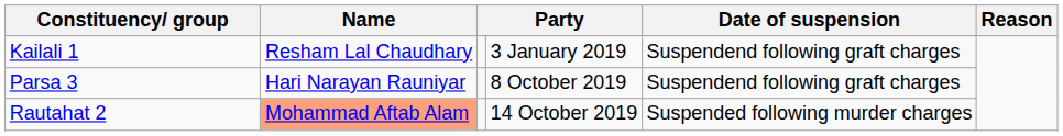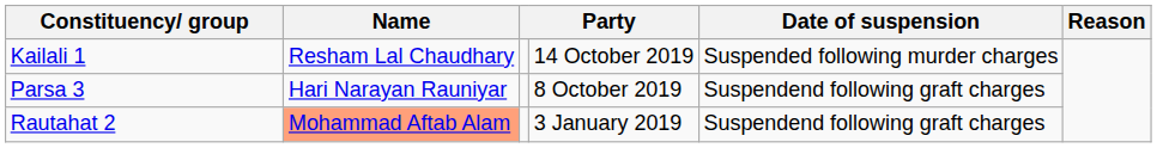Kailali 1 | column 4: 3 January 2019 -> 14 October 2019
Kailali 1 | Date of suspension: Suspendend following graft charges -> Suspended following murder charges
Rautahat 2 | column 4: 14 October 2019 -> 3 January 2019
Rautahat 2 | Date of suspension: Suspended following murder charges -> Suspendend following graft charges
